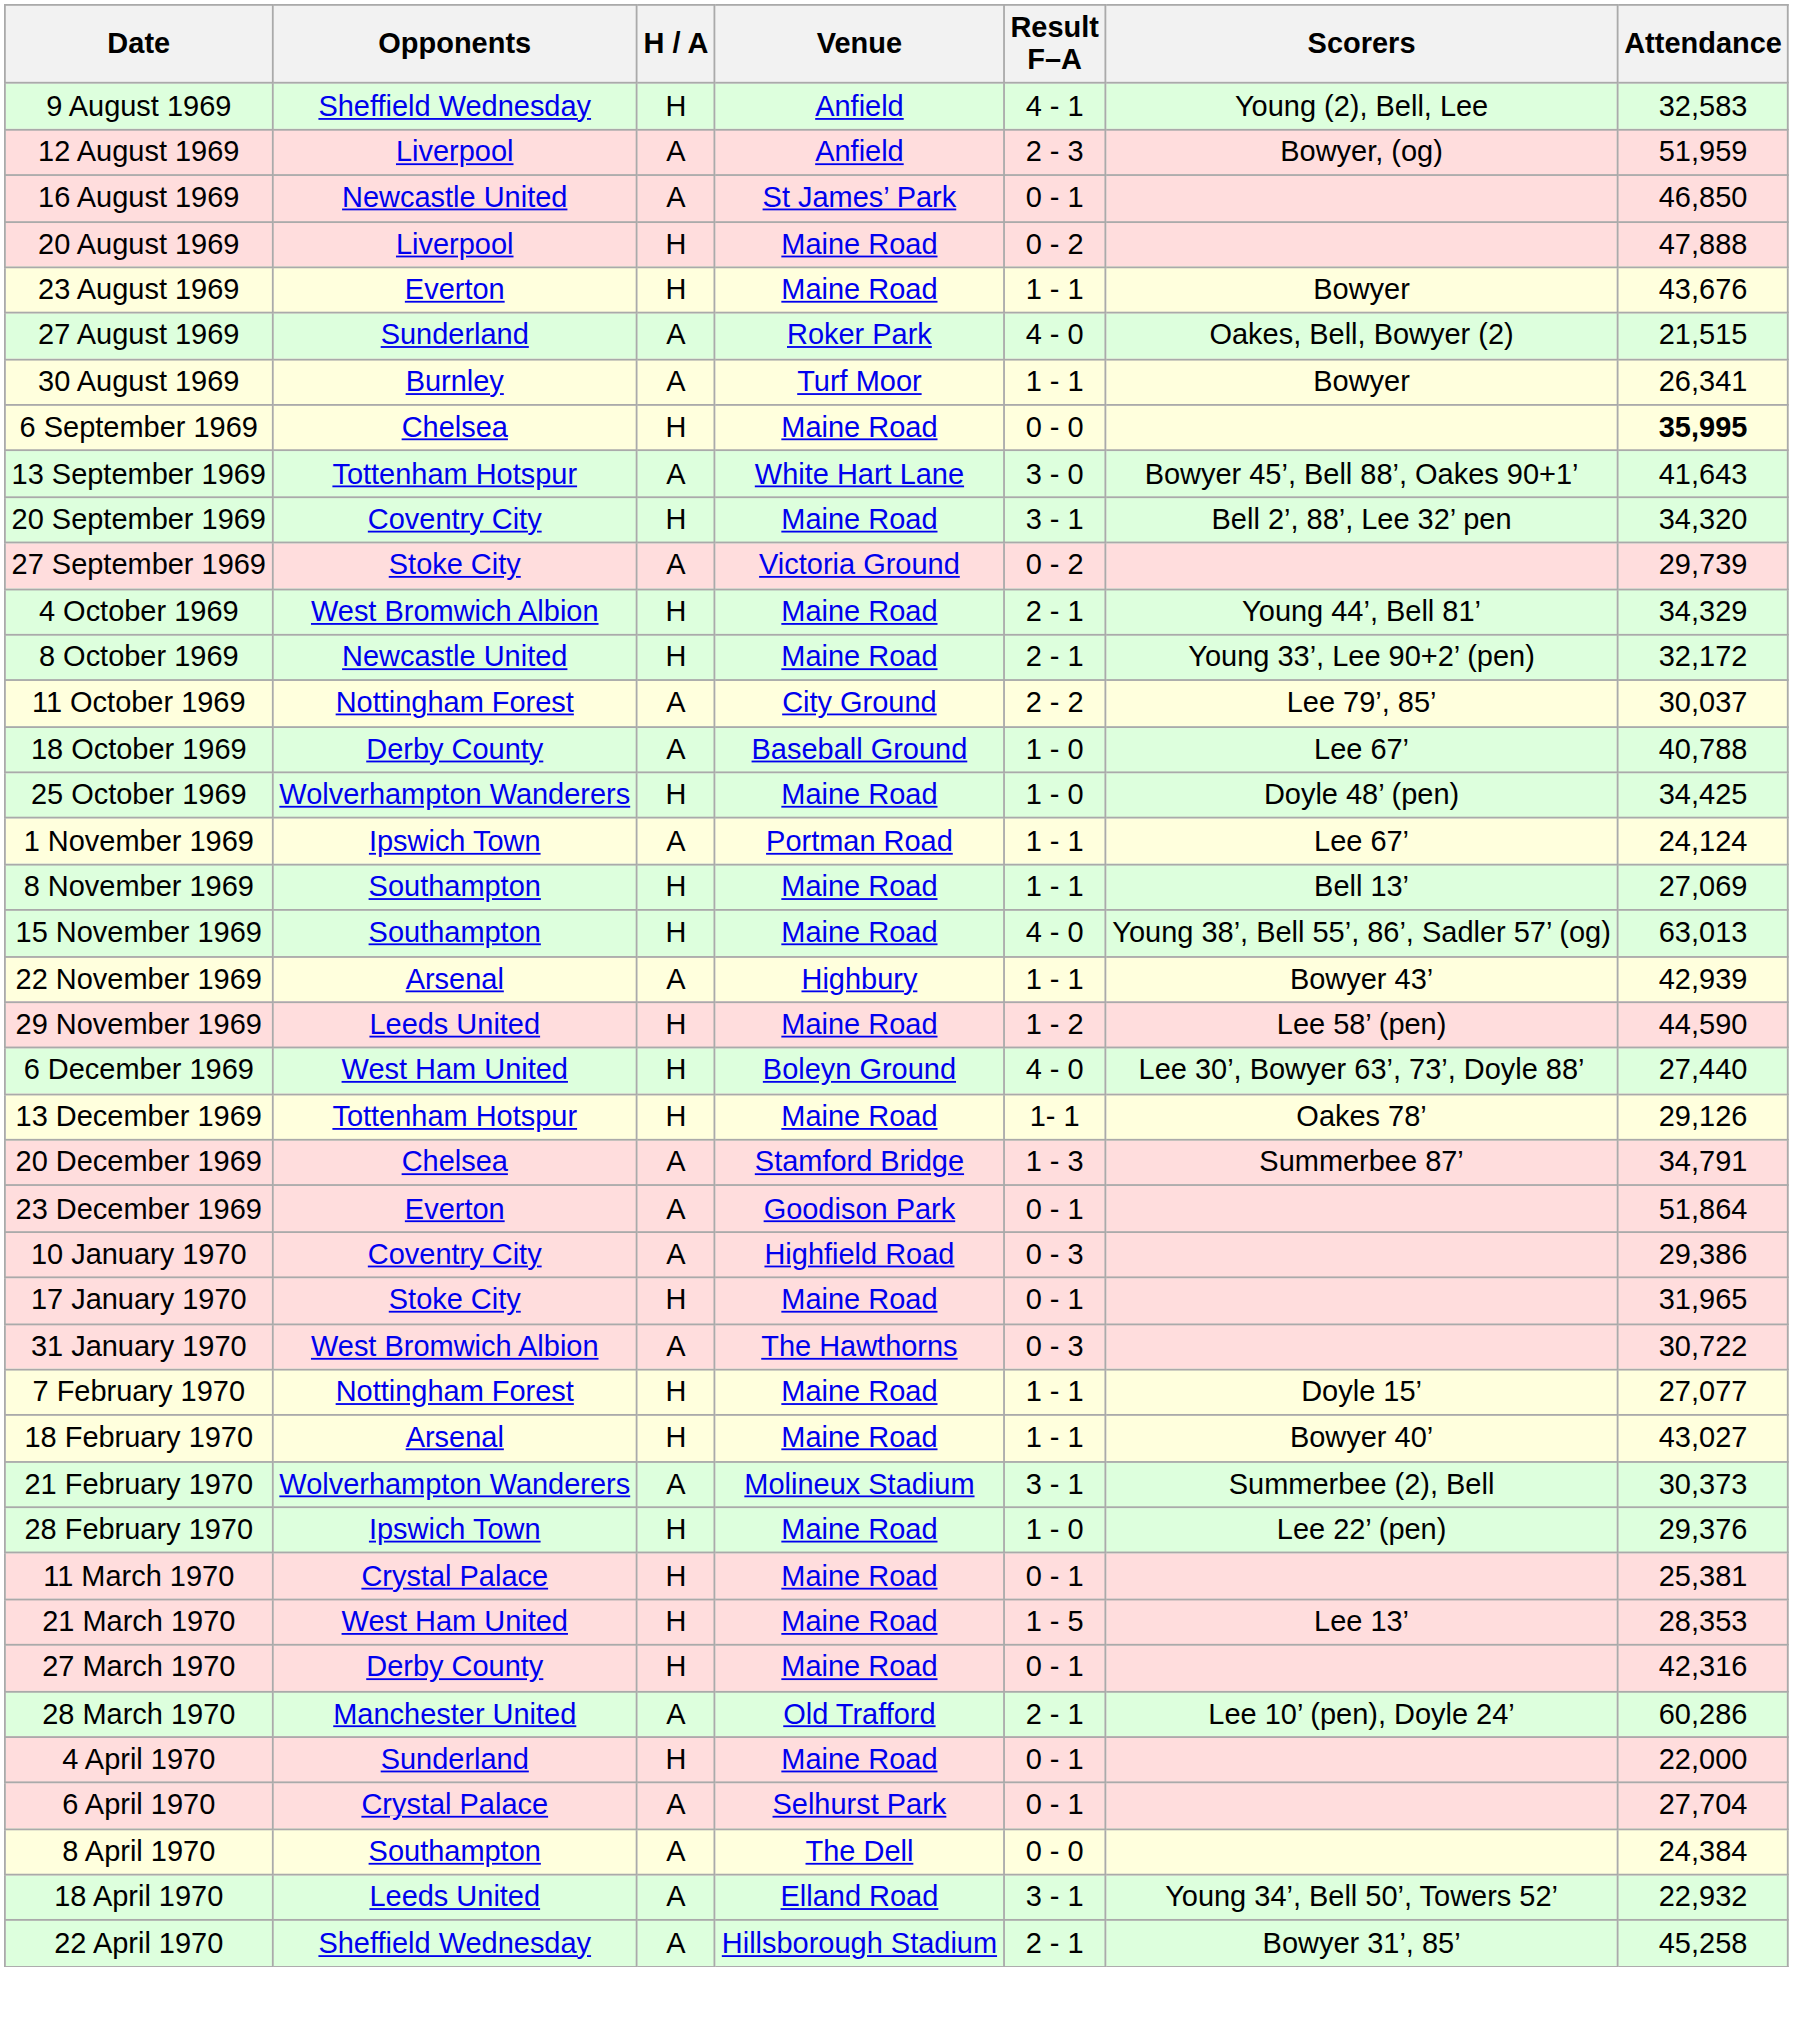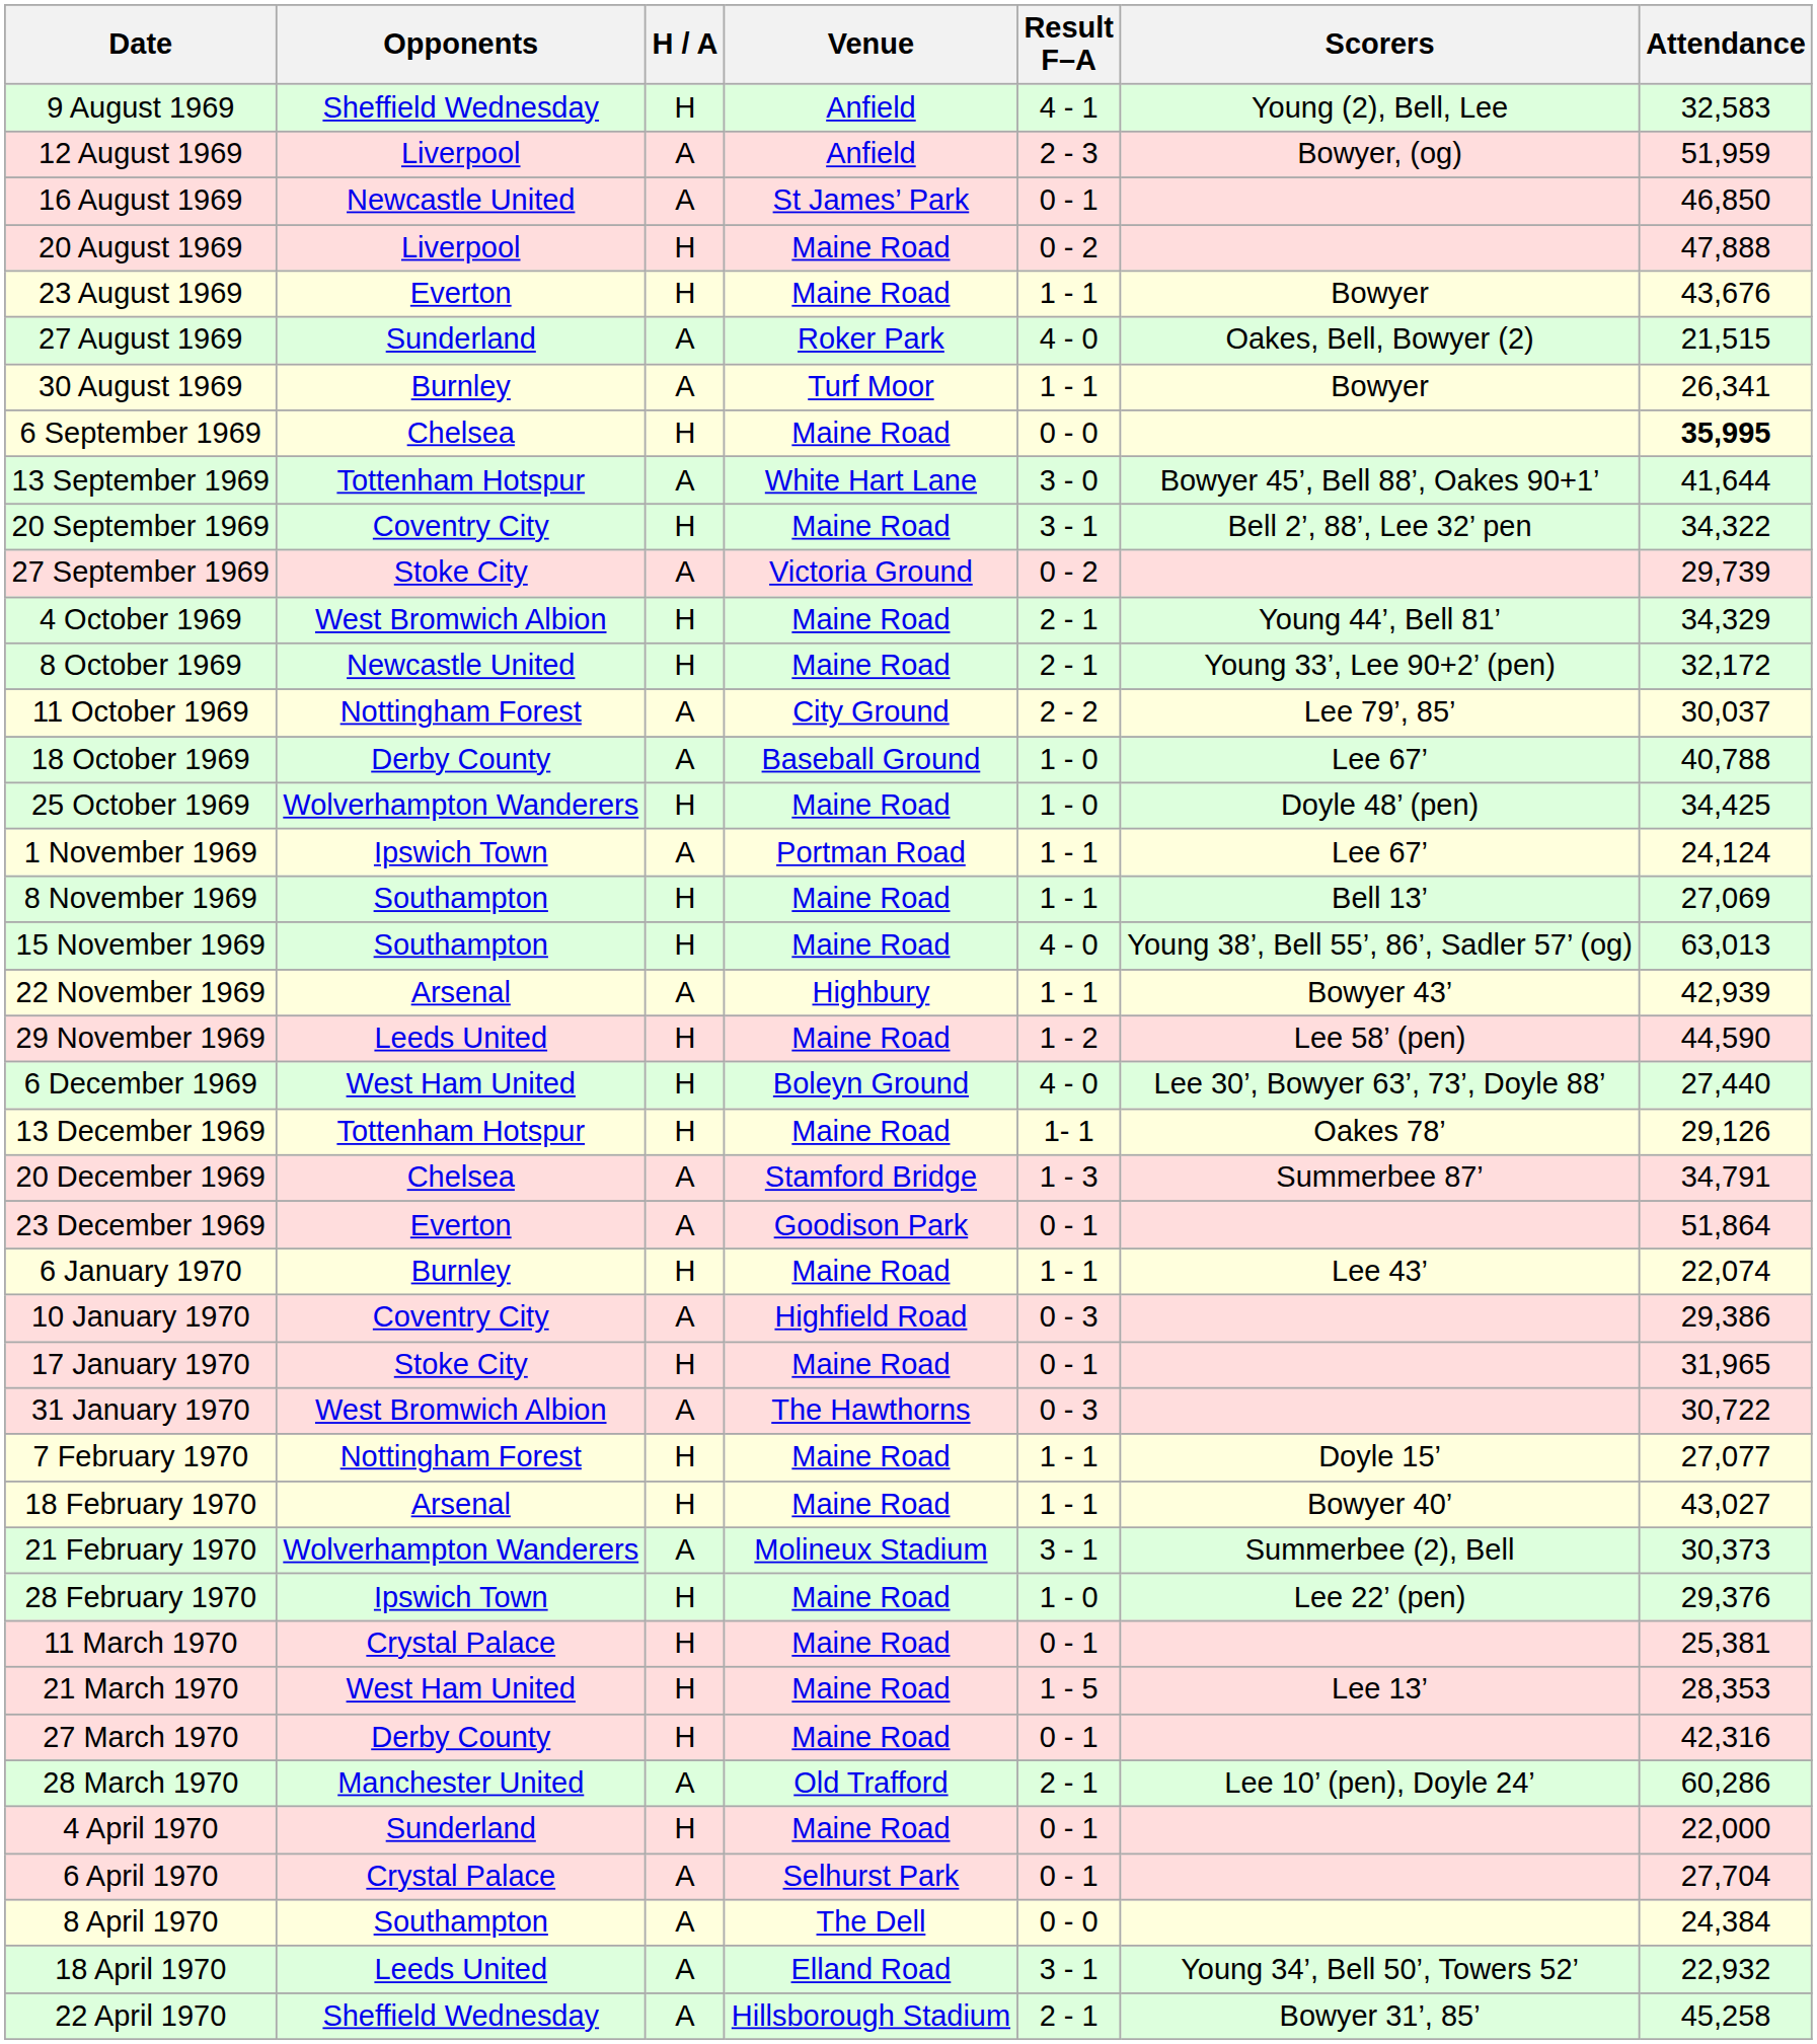13 September 1969 | Attendance: 41,643 -> 41,644
20 September 1969 | Attendance: 34,320 -> 34,322
+ row: 6 January 1970 | Burnley | H | Maine Road | 1 - 1 | Lee 43’ | 22,074
